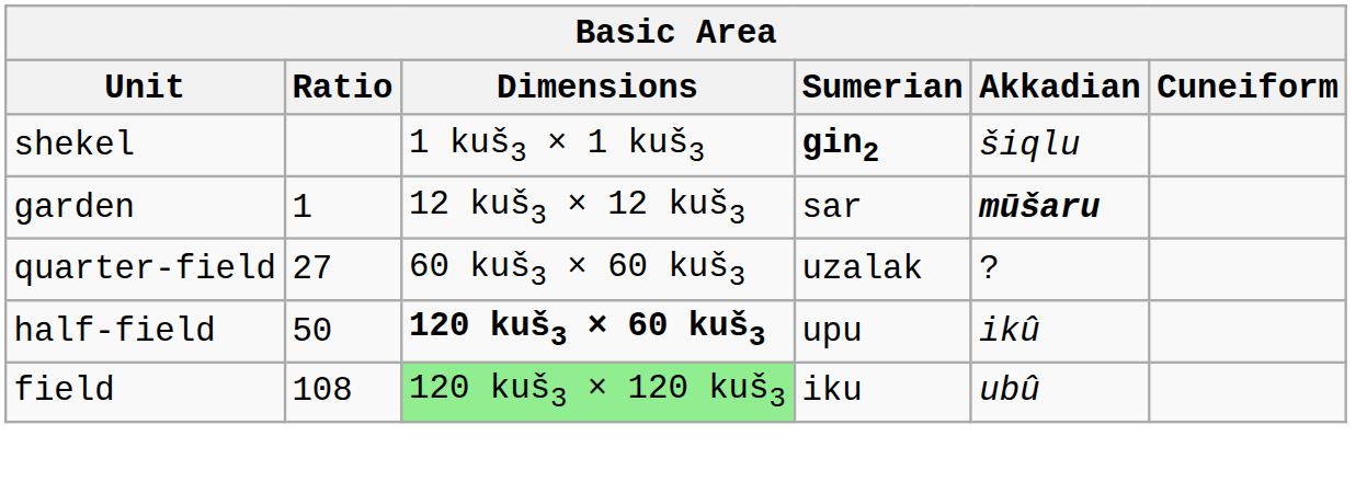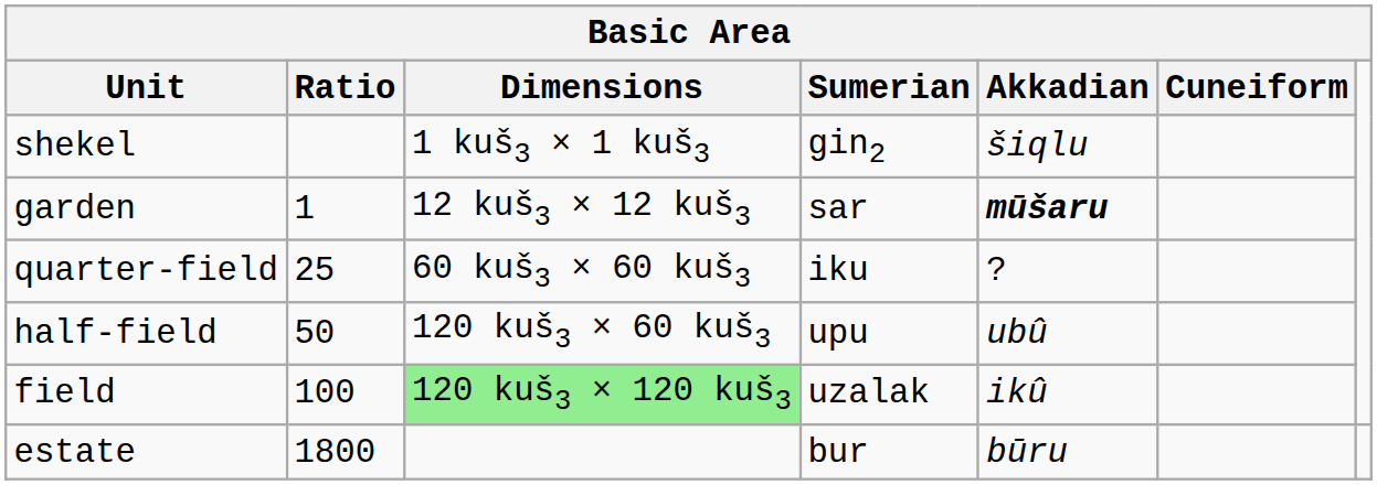shekel | Sumerian: bold -> normal
quarter-field | Ratio: 27 -> 25
quarter-field | Sumerian: uzalak -> iku
half-field | Dimensions: bold -> normal
half-field | Akkadian: ikû -> ubû
field | Ratio: 108 -> 100
field | Sumerian: iku -> uzalak
field | Akkadian: ubû -> ikû
+ row: estate | 1800 | bur | būru
